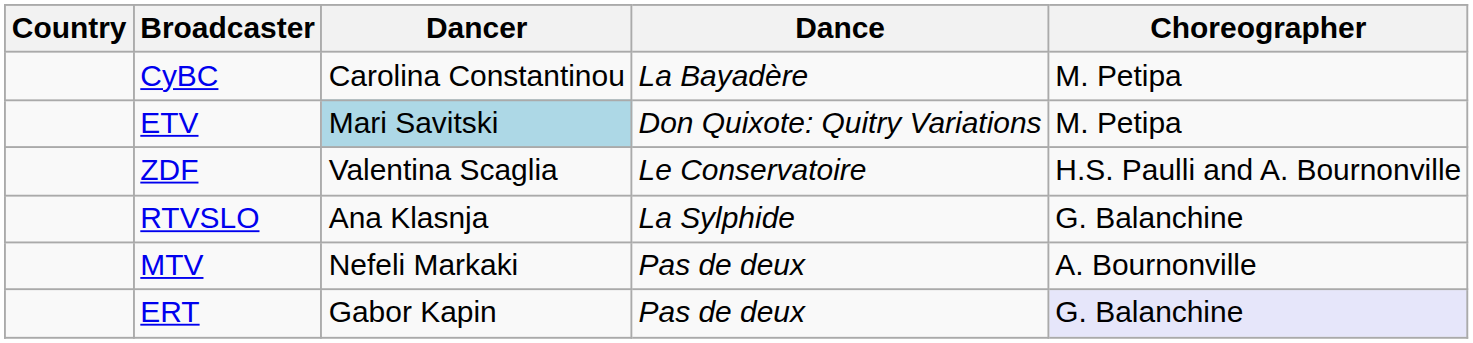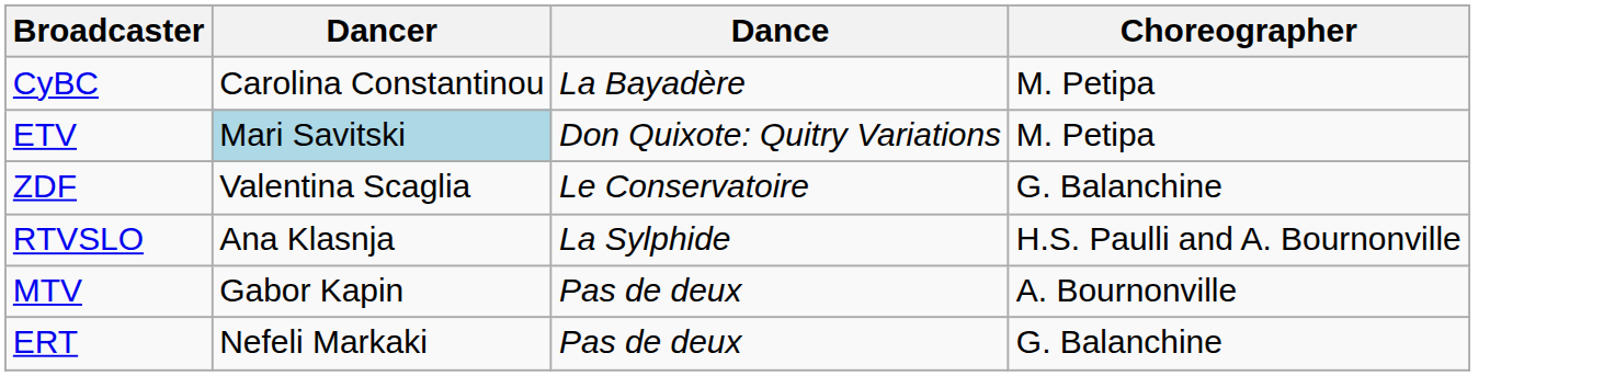- column: Country
ZDF | Choreographer: H.S. Paulli and A. Bournonville -> G. Balanchine
RTVSLO | Choreographer: G. Balanchine -> H.S. Paulli and A. Bournonville
MTV | Dancer: Nefeli Markaki -> Gabor Kapin
ERT | Dancer: Gabor Kapin -> Nefeli Markaki
ERT | Choreographer: lavender background -> no background
